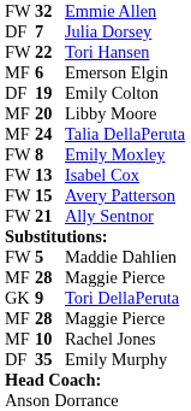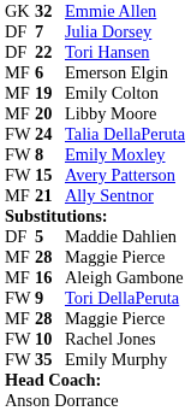Emmie Allen | column 1: FW -> GK
Tori Hansen | column 1: FW -> DF
Emily Colton | column 1: DF -> MF
Talia DellaPeruta | column 1: MF -> FW
- row: FW | 13 | Isabel Cox
Ally Sentnor | column 1: FW -> MF
Maddie Dahlien | column 1: FW -> DF
+ row: MF | 16 | Aleigh Gambone
Tori DellaPeruta | column 1: GK -> FW
Rachel Jones | column 1: MF -> FW
Emily Murphy | column 1: DF -> FW
